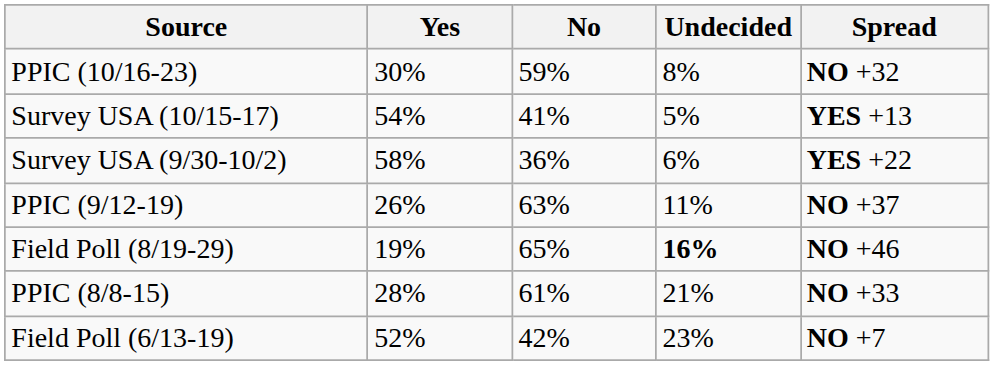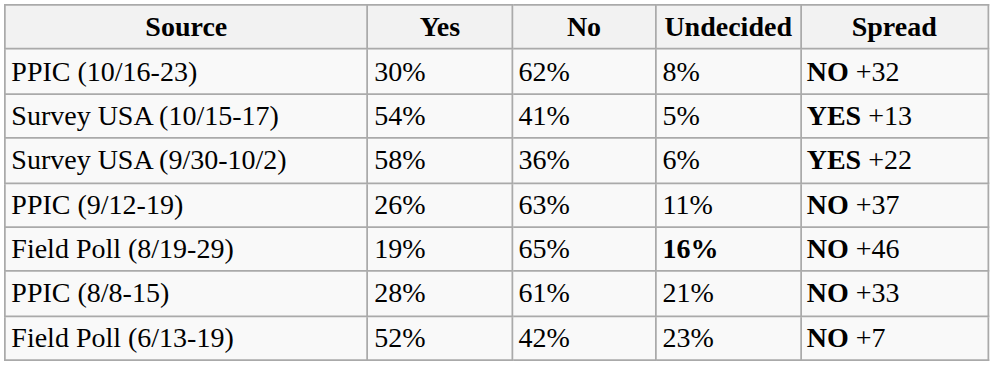PPIC (10/16-23) | No: 59% -> 62%
